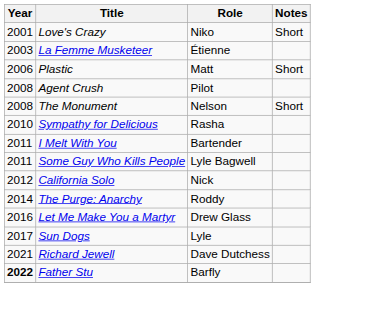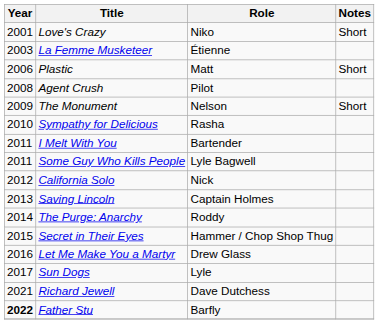The Monument | Year: 2008 -> 2009
+ row: 2013 | Saving Lincoln | Captain Holmes
+ row: 2015 | Secret in Their Eyes | Hammer / Chop Shop Thug
